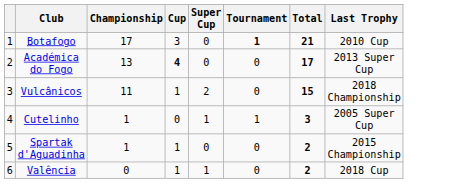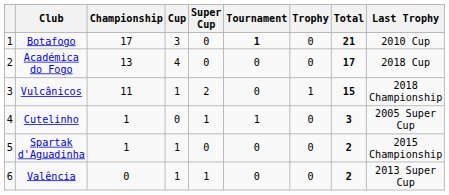+ column: Trophy | 0 | 0 | 1 | 0 | 0 | 0
Académica do Fogo | Cup: bold -> normal
Académica do Fogo | Last Trophy: 2013 Super Cup -> 2018 Cup
Valência | Last Trophy: 2018 Cup -> 2013 Super Cup
